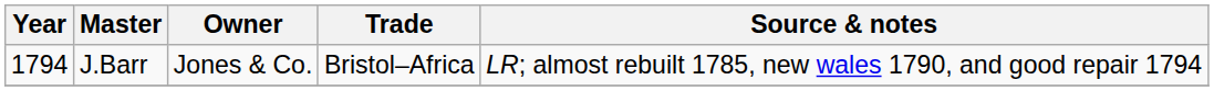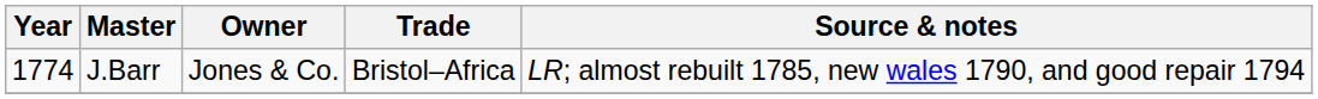J.Barr | Year: 1794 -> 1774
